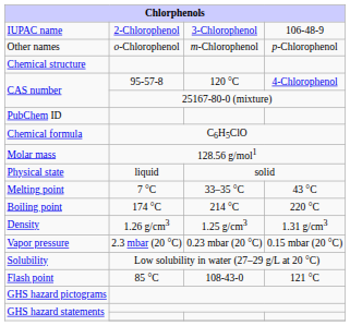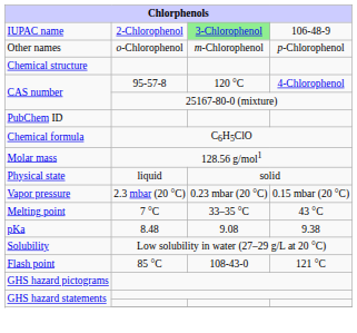IUPAC name | column 3: no background -> lightgreen background
rows swapped: Melting point <-> Vapor pressure
- row: Boiling point | 174 °C | 214 °C | 220 °C
- row: Density | 1.26 g/cm3 | 1.25 g/cm3 | 1.31 g/cm3
+ row: pKa | 8.48 | 9.08 | 9.38
